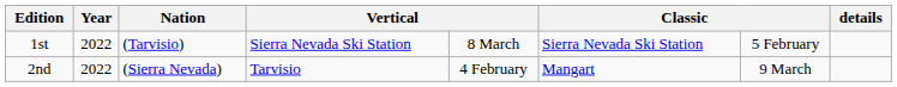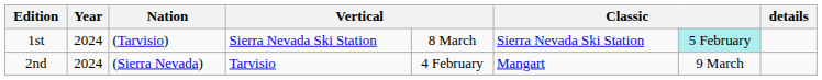1st | Year: 2022 -> 2024
1st | column 7: no background -> paleturquoise background
2nd | Year: 2022 -> 2024
